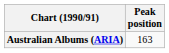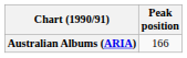Australian Albums (ARIA) | Peak position: 163 -> 166
